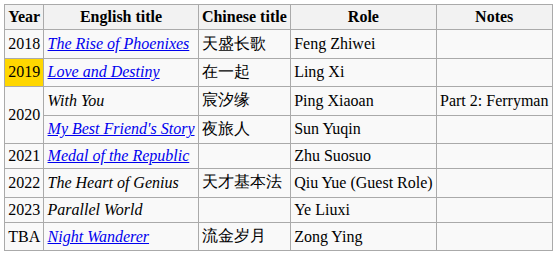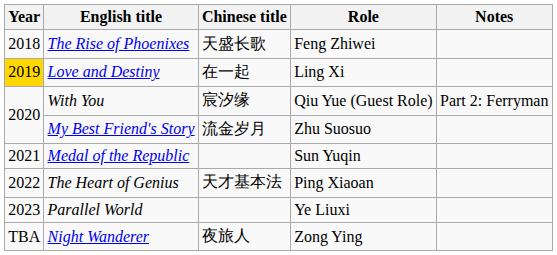With You | Role: Ping Xiaoan -> Qiu Yue (Guest Role)
My Best Friend's Story | Chinese title: 夜旅人 -> 流金岁月
My Best Friend's Story | Role: Sun Yuqin -> Zhu Suosuo
Medal of the Republic | Role: Zhu Suosuo -> Sun Yuqin
The Heart of Genius | Role: Qiu Yue (Guest Role) -> Ping Xiaoan
Night Wanderer | Chinese title: 流金岁月 -> 夜旅人
